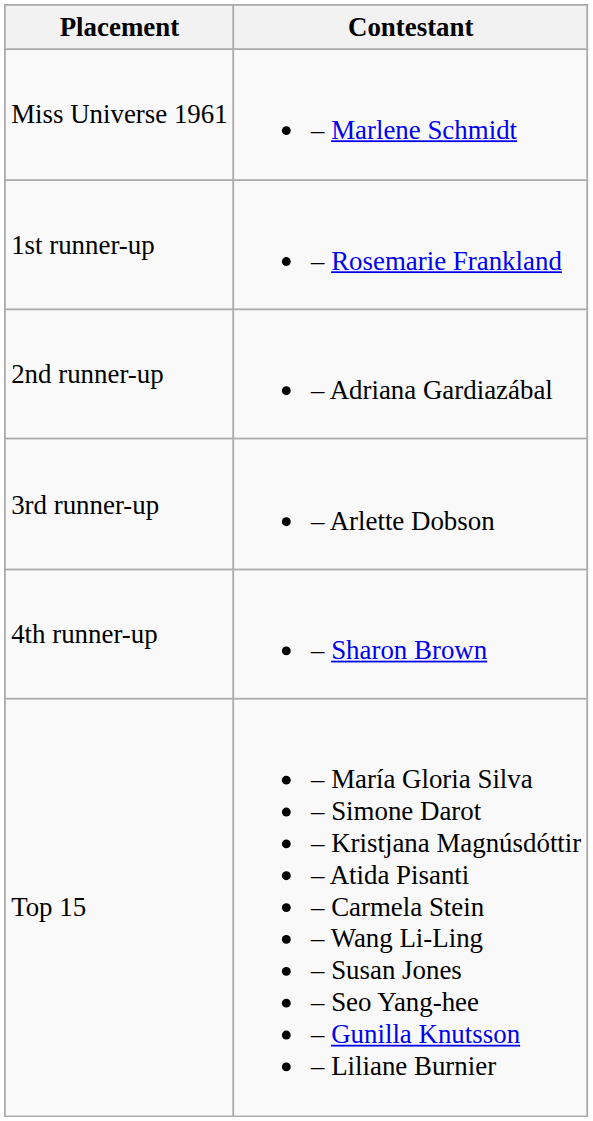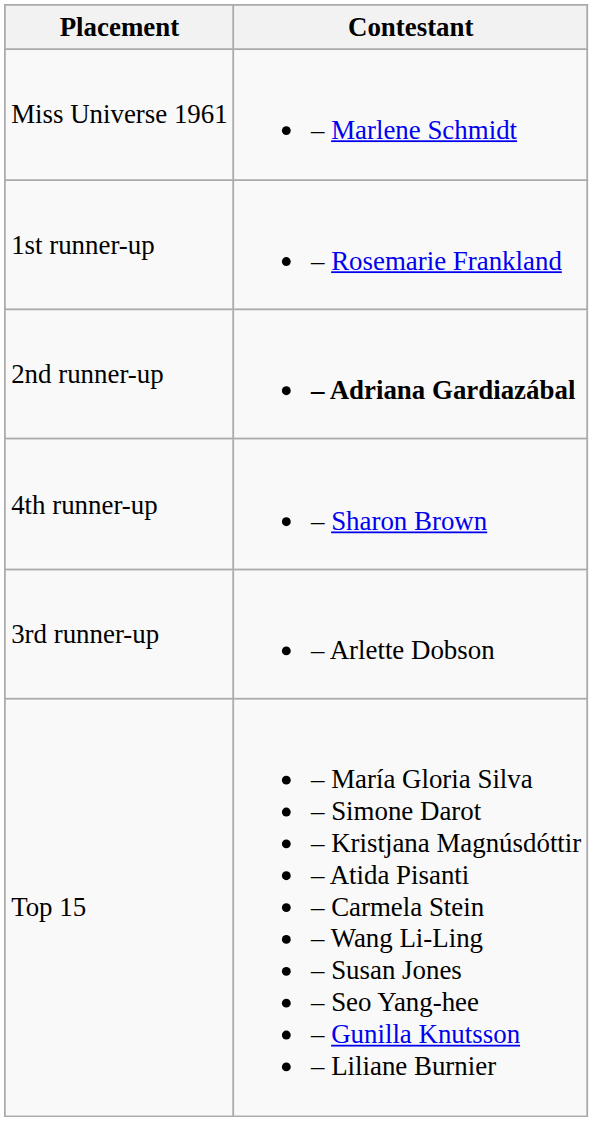2nd runner-up | Contestant: normal -> bold
rows swapped: 3rd runner-up <-> 4th runner-up
